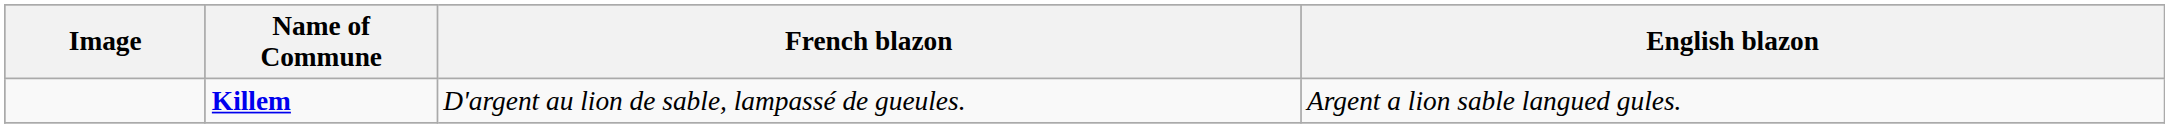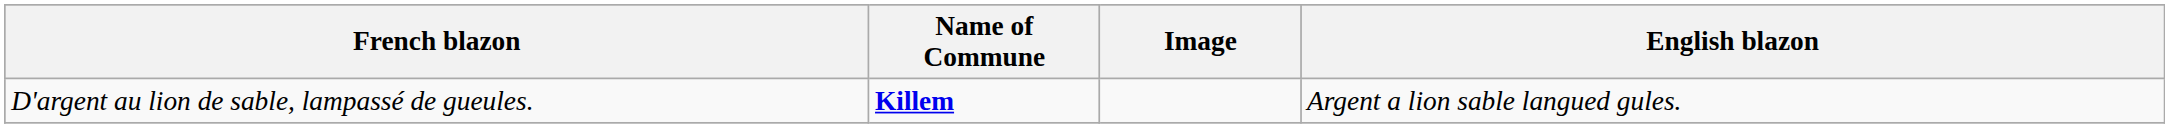columns swapped: Image <-> French blazon
